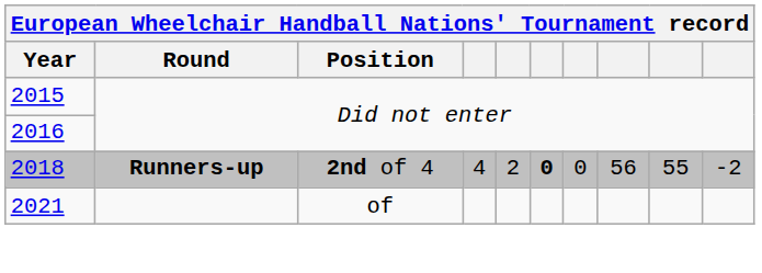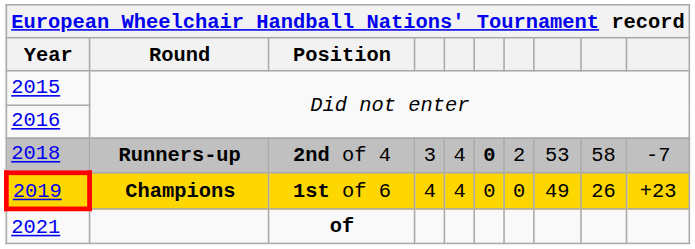2018 | column 4: 4 -> 3
2018 | column 5: 2 -> 4
2018 | column 7: 0 -> 2
2018 | column 8: 56 -> 53
2018 | column 9: 55 -> 58
2018 | column 10: -2 -> -7
+ row: 2019 | Champions | 1st of 6 | 4 | 4 | 0 | 0 | 49 | 26 | +23
2021 | Position: normal -> bold
